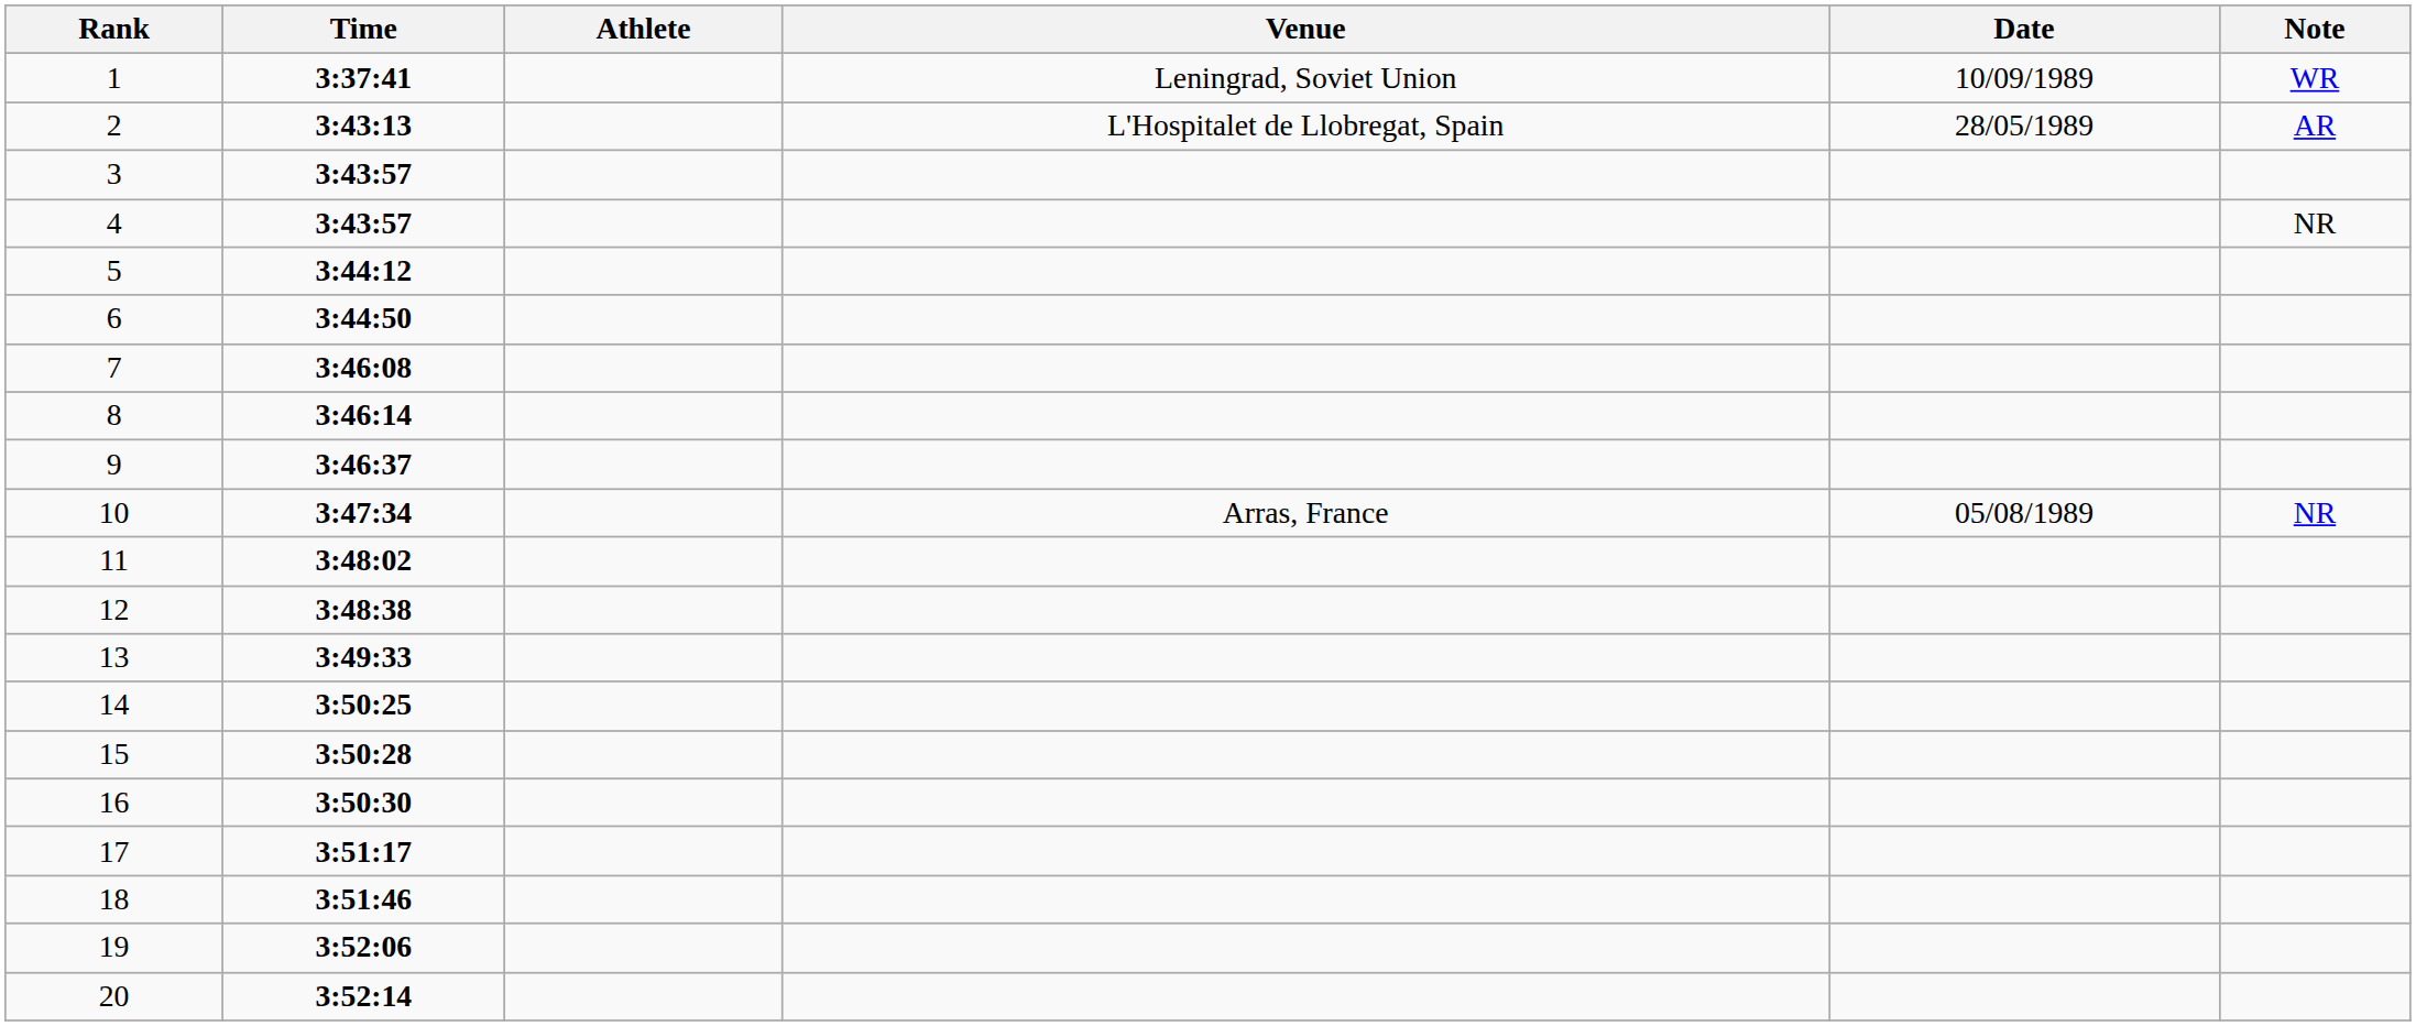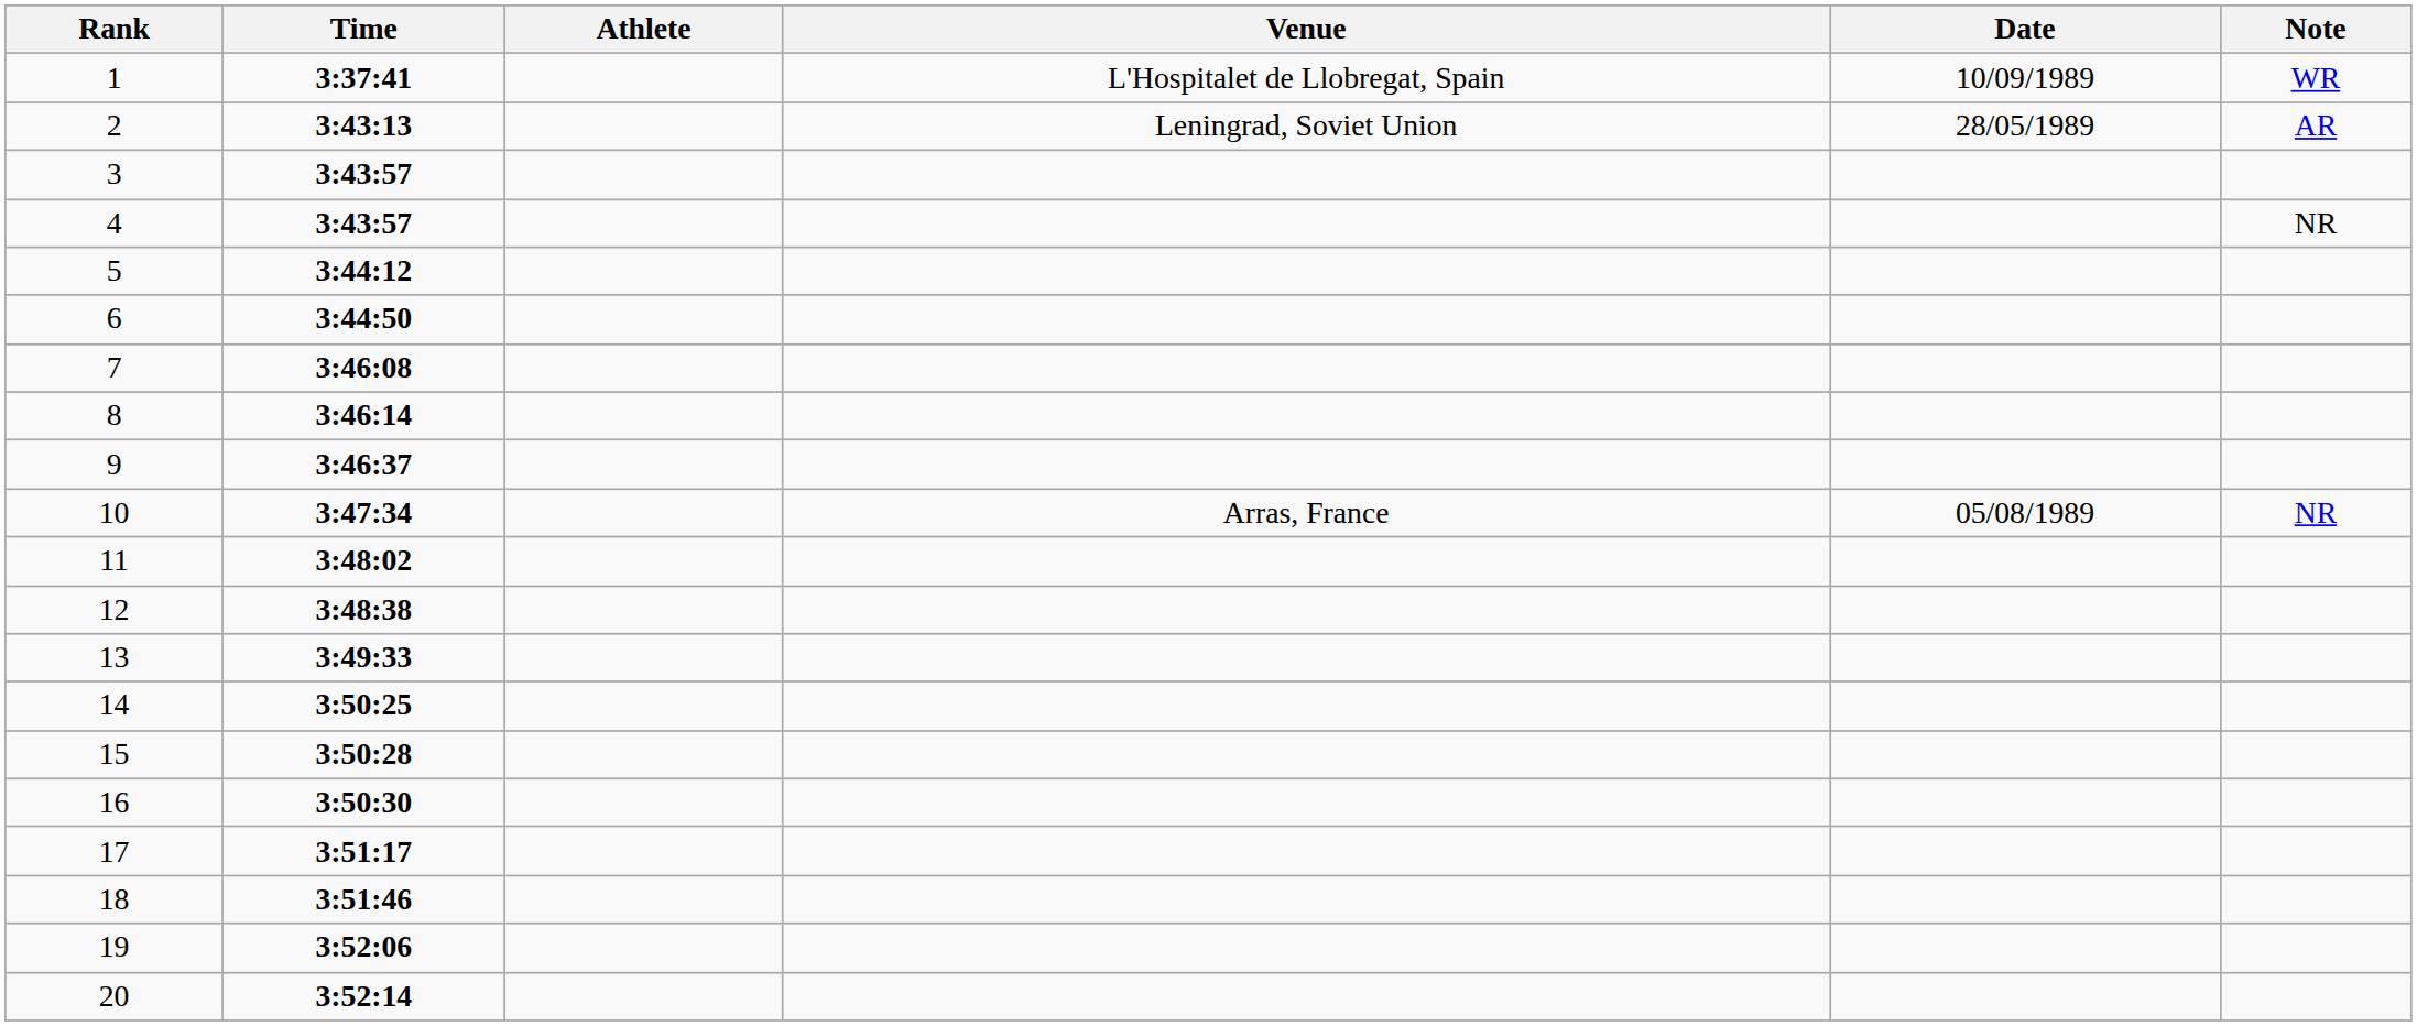1 | Venue: Leningrad, Soviet Union -> L'Hospitalet de Llobregat, Spain
2 | Venue: L'Hospitalet de Llobregat, Spain -> Leningrad, Soviet Union
